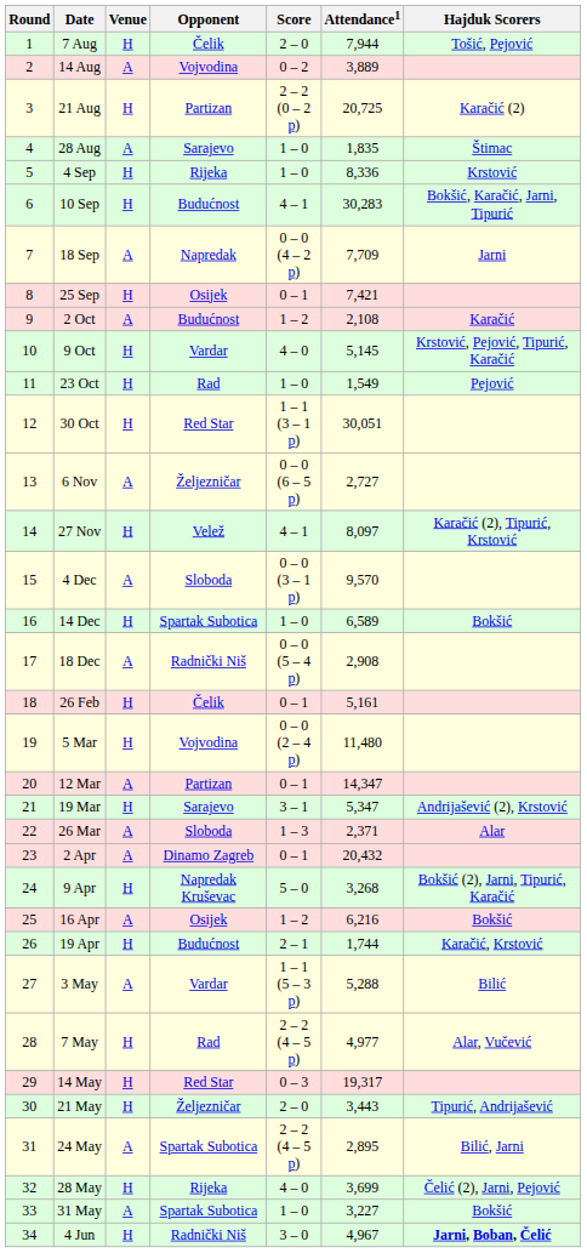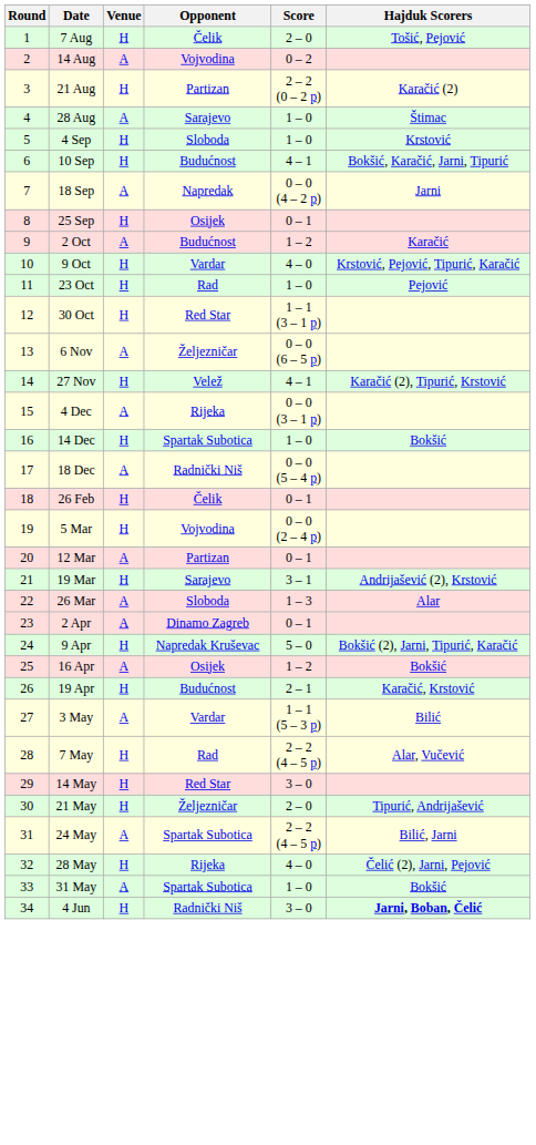- column: Attendance1 | 7,944 | 3,889 | 20,725 | 1,835 | 8,336 | 30,283 | 7,709 | 7,421 | 2,108 | 5,145 | 1,549 | 30,051 | 2,727 | 8,097 | 9,570 | 6,589 | 2,908 | 5,161 | 11,480 | 14,347 | 5,347 | 2,371 | 20,432 | 3,268 | 6,216 | 1,744 | 5,288 | 4,977 | 19,317 | 3,443 | 2,895 | 3,699 | 3,227 | 4,967
4 Sep | Opponent: Rijeka -> Sloboda
4 Dec | Opponent: Sloboda -> Rijeka
14 May | Score: 0 – 3 -> 3 – 0
